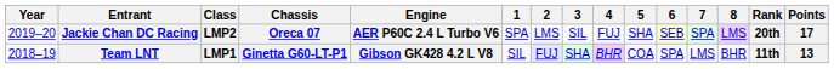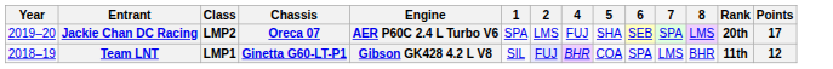- column: 3 | SIL | SHA
Team LNT | Points: 13 -> 12
